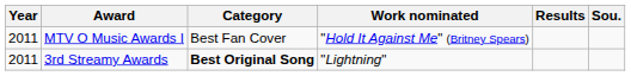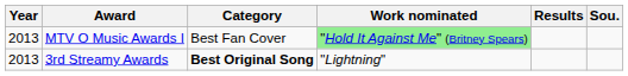MTV O Music Awards I | Year: 2011 -> 2013
MTV O Music Awards I | Work nominated: no background -> lightgreen background
3rd Streamy Awards | Year: 2011 -> 2013
